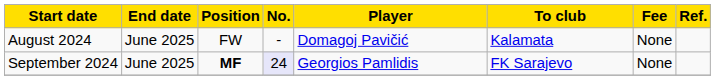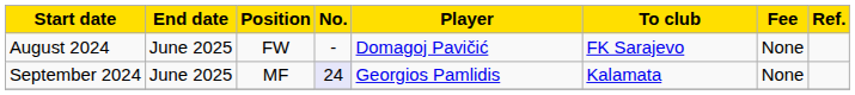August 2024 | To club: Kalamata -> FK Sarajevo
September 2024 | Position: bold -> normal
September 2024 | To club: FK Sarajevo -> Kalamata
